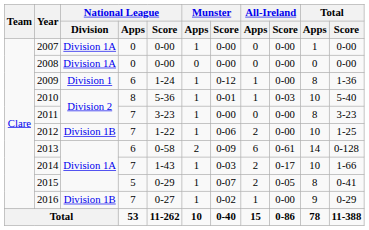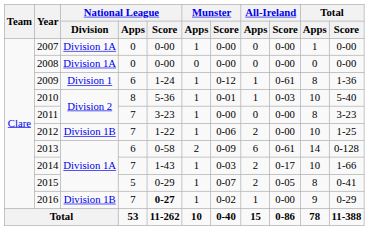2009 | All-Ireland / Score: 0-00 -> 0-61
2016 | National League / Score: normal -> bold
